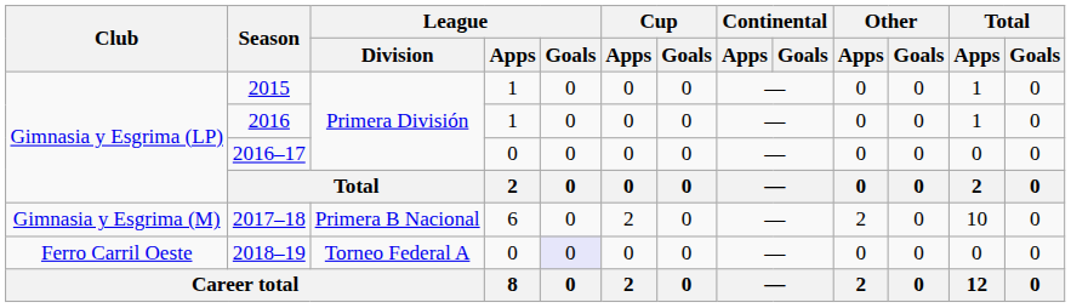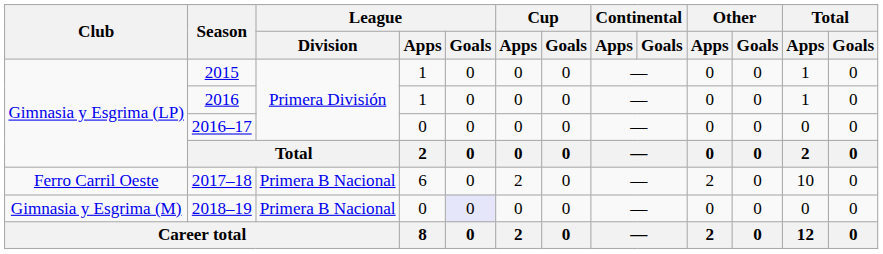2017–18 | Club: Gimnasia y Esgrima (M) -> Ferro Carril Oeste
2018–19 | Club: Ferro Carril Oeste -> Gimnasia y Esgrima (M)
2018–19 | League / Division: Torneo Federal A -> Primera B Nacional
